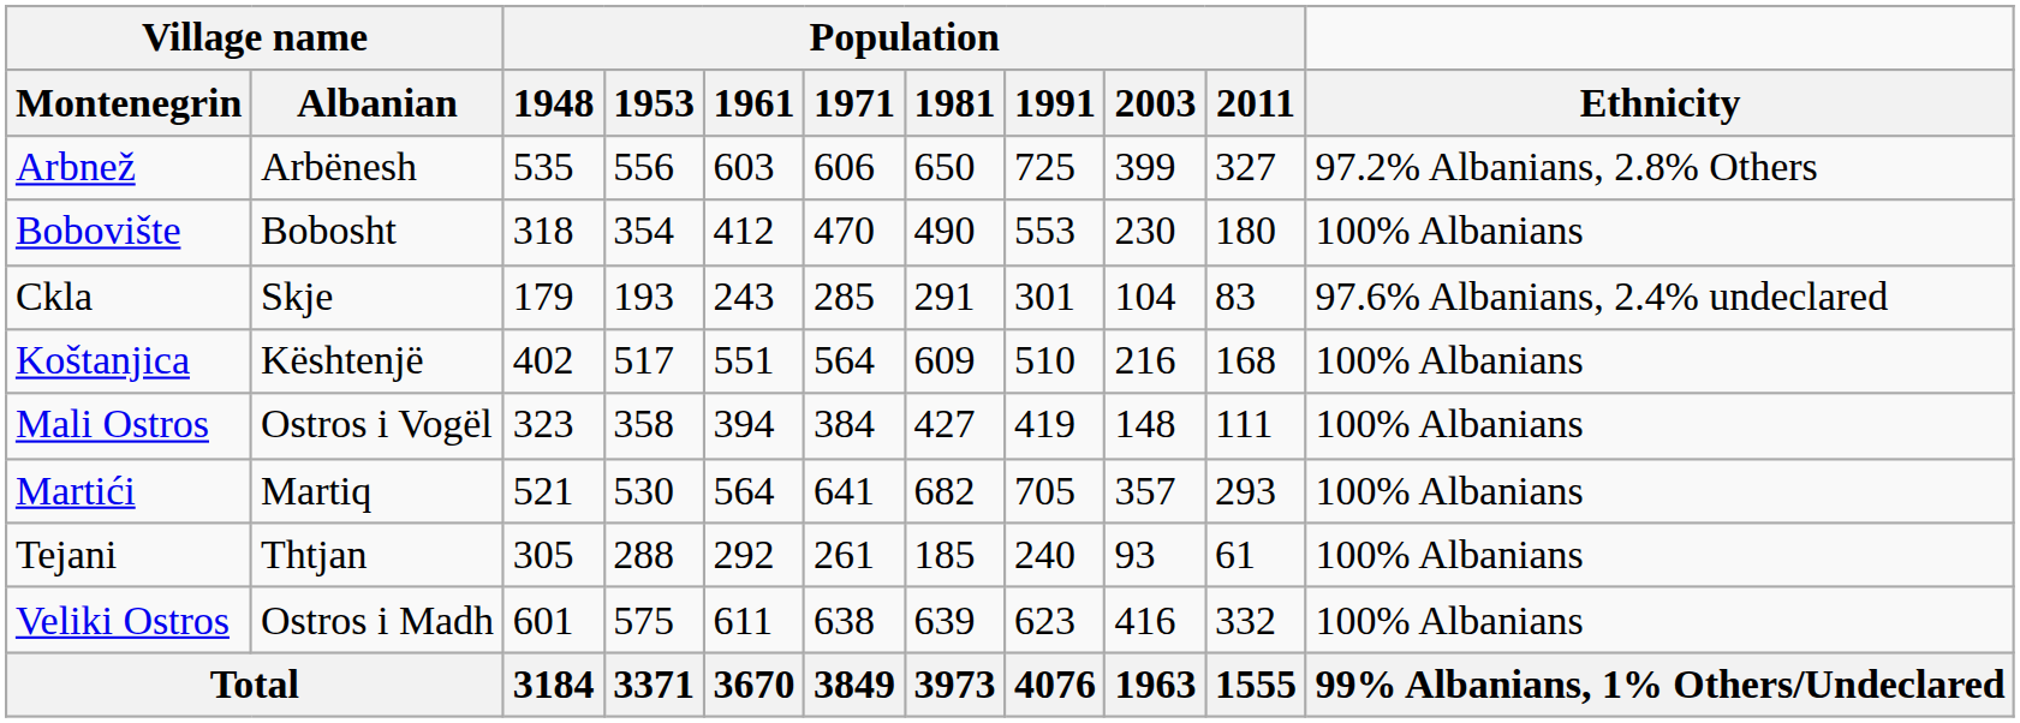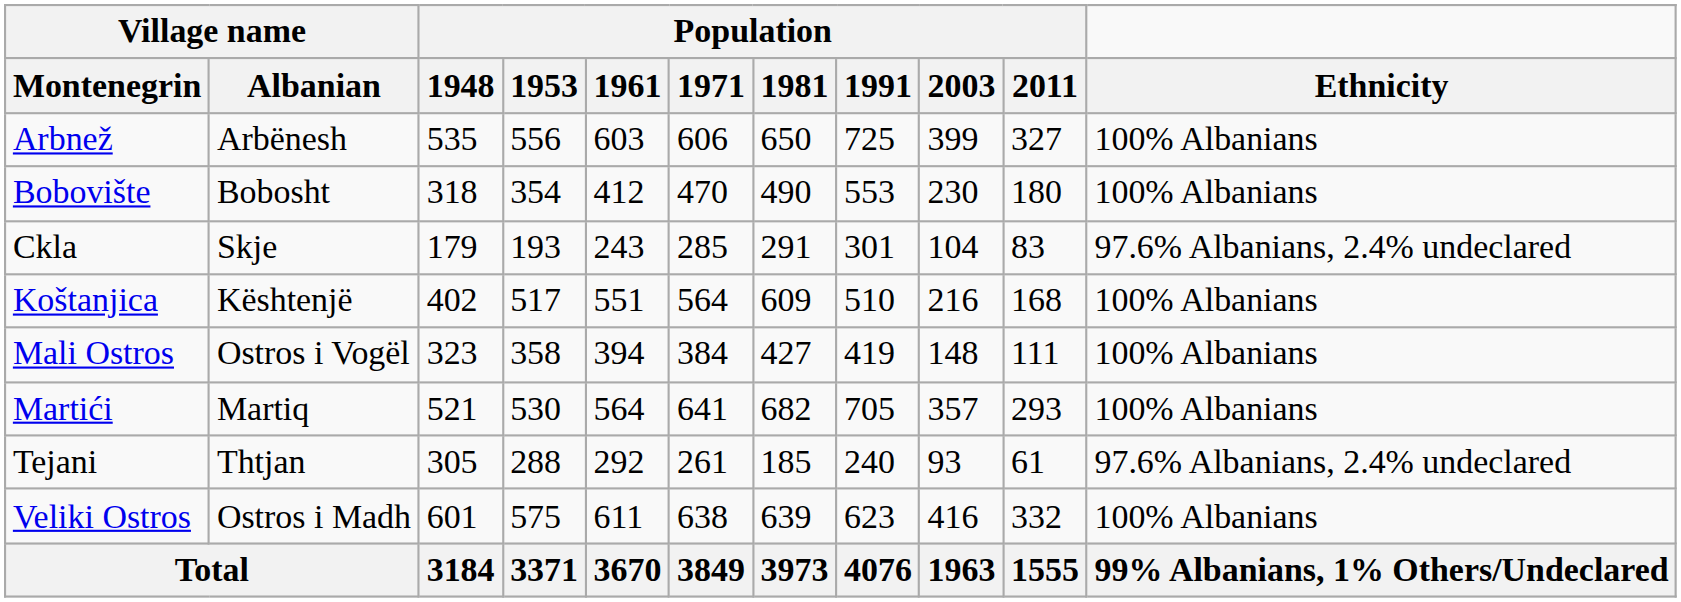Arbnež | Ethnicity: 97.2% Albanians, 2.8% Others -> 100% Albanians
Tejani | Ethnicity: 100% Albanians -> 97.6% Albanians, 2.4% undeclared
